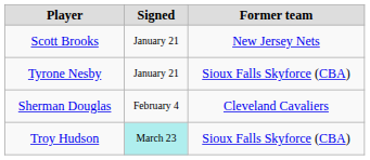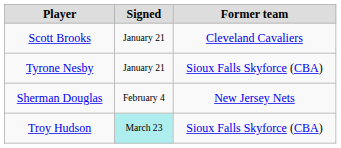Scott Brooks | Former team: New Jersey Nets -> Cleveland Cavaliers
Sherman Douglas | Former team: Cleveland Cavaliers -> New Jersey Nets
